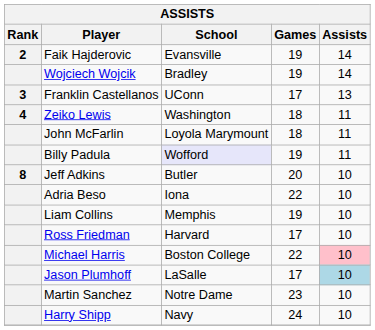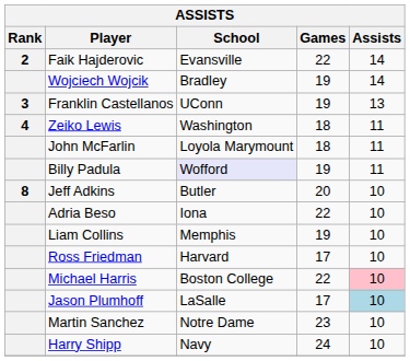Faik Hajderovic | Games: 19 -> 22
Franklin Castellanos | Games: 17 -> 19
